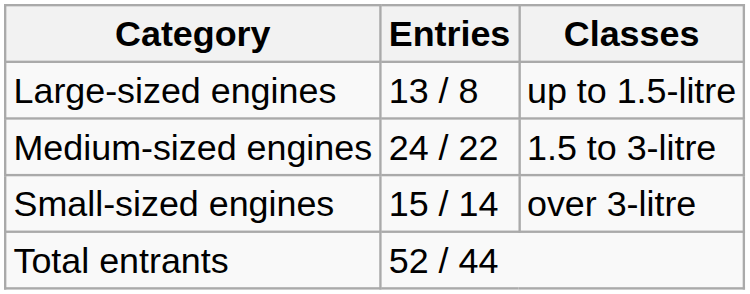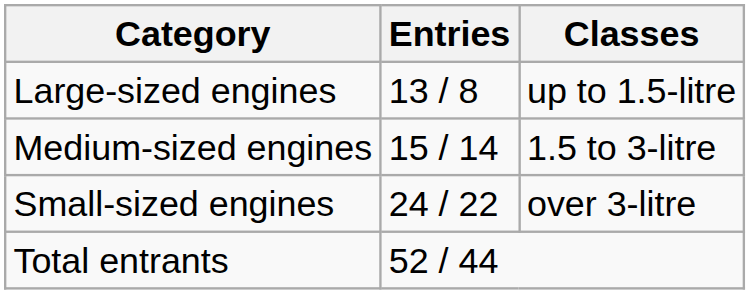Medium-sized engines | Entries: 24 / 22 -> 15 / 14
Small-sized engines | Entries: 15 / 14 -> 24 / 22
